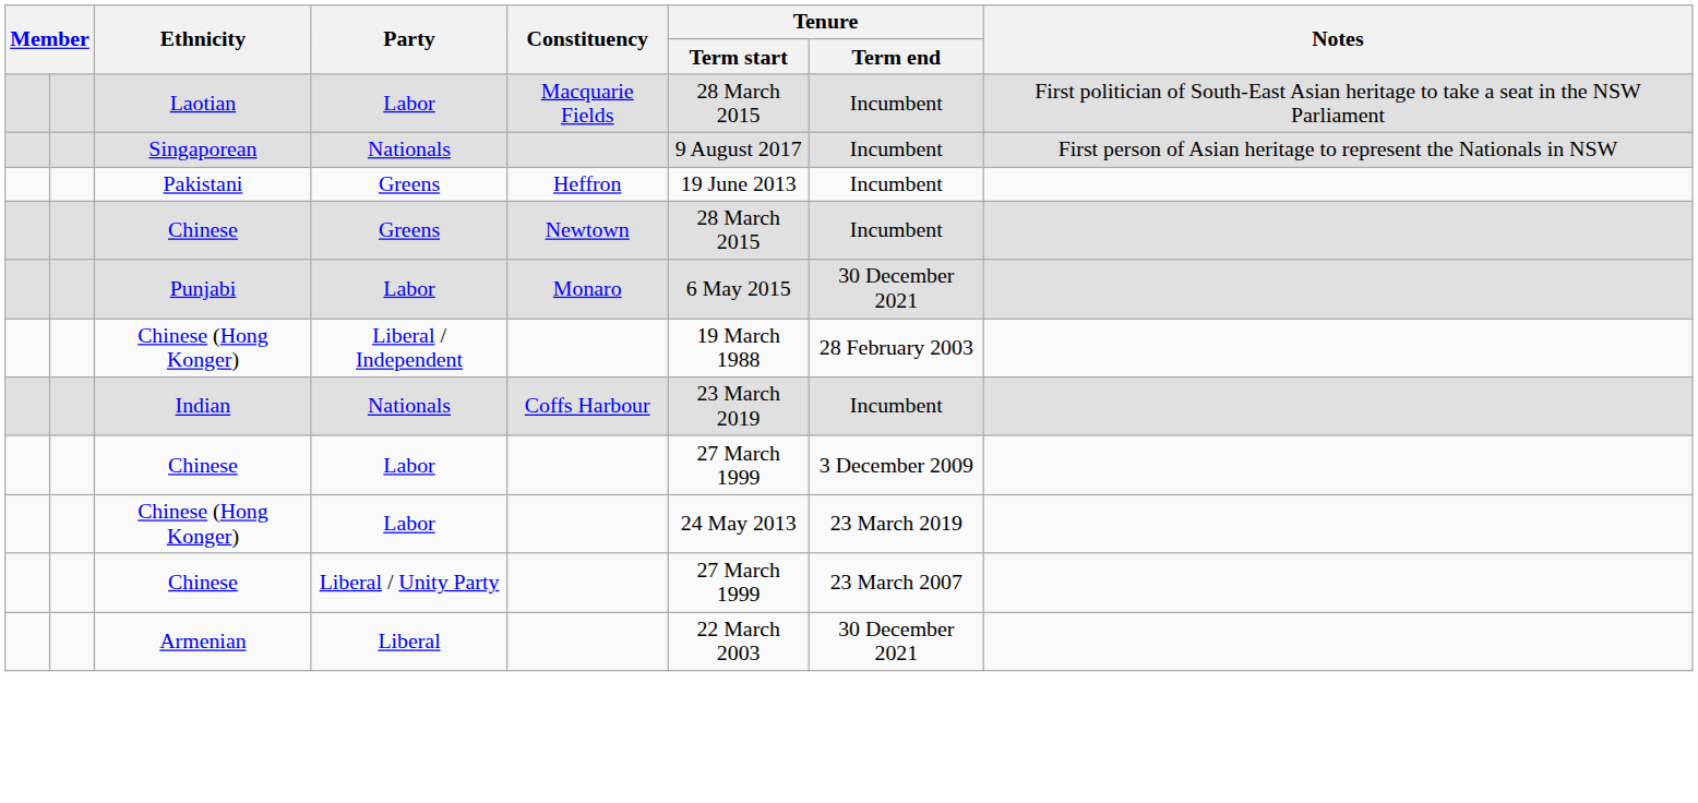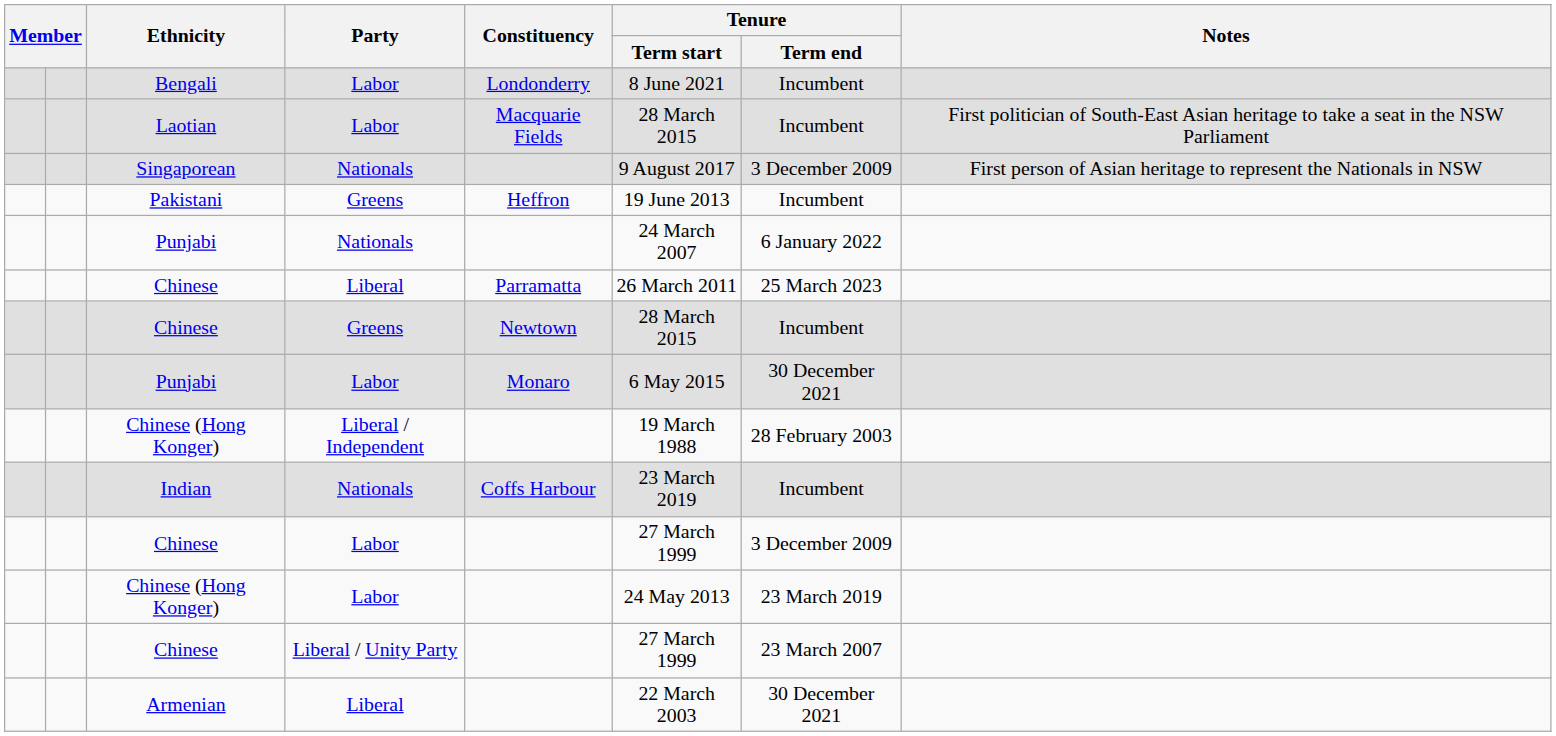+ row: Bengali | Labor | Londonderry | 8 June 2021 | Incumbent
Singaporean | Tenure / Term end: Incumbent -> 3 December 2009
+ row: Punjabi | Nationals | 24 March 2007 | 6 January 2022
+ row: Chinese | Liberal | Parramatta | 26 March 2011 | 25 March 2023
